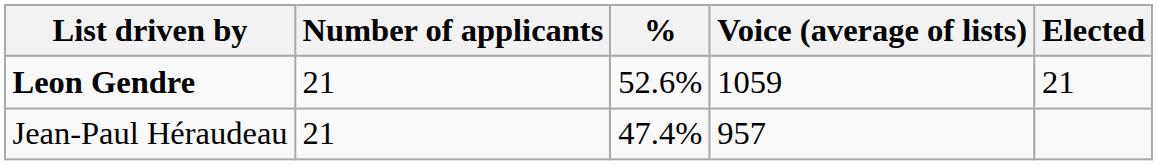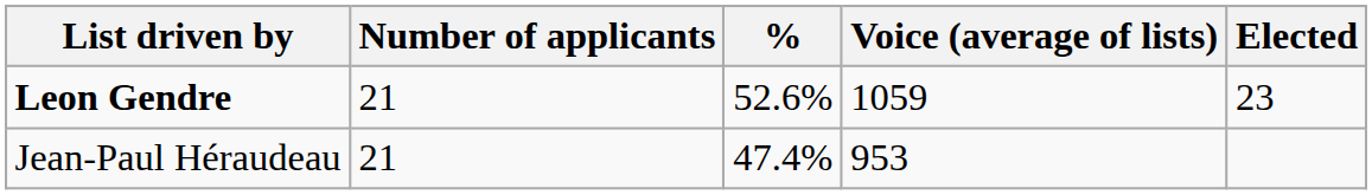Leon Gendre | Elected: 21 -> 23
Jean-Paul Héraudeau | Voice (average of lists): 957 -> 953
